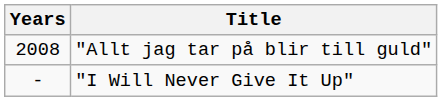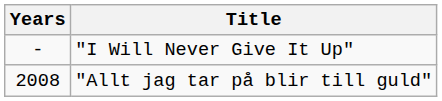rows swapped: "I Will Never Give It Up" <-> "Allt jag tar på blir till guld"
